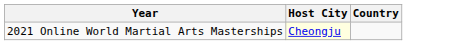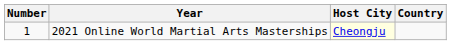+ column: Number | 1
